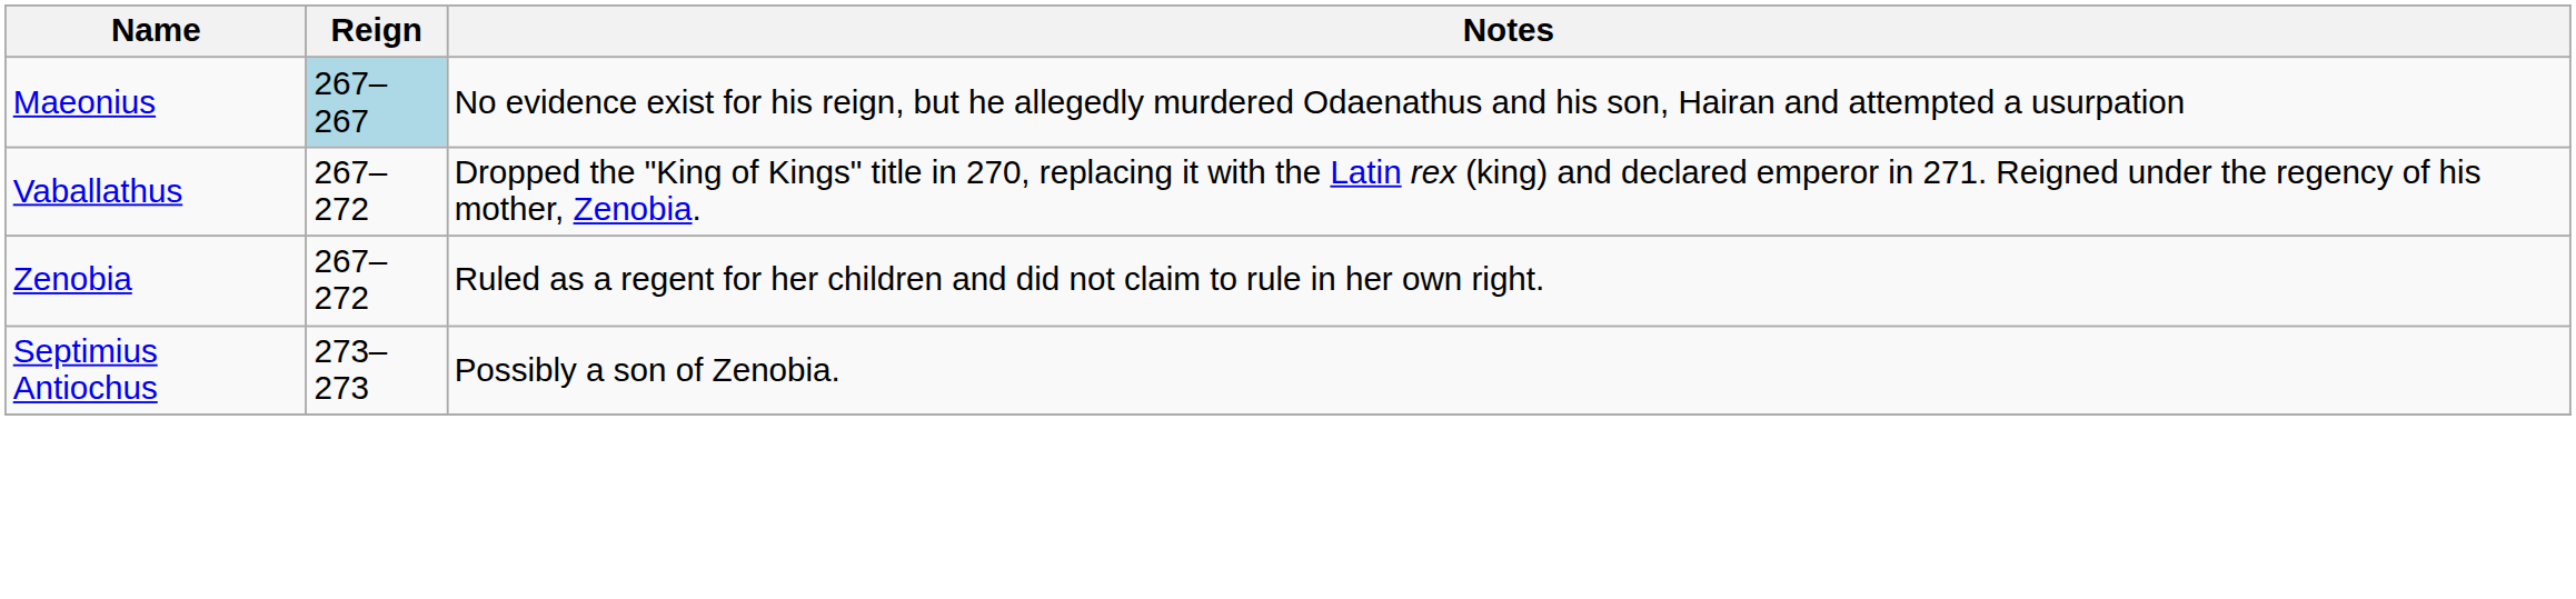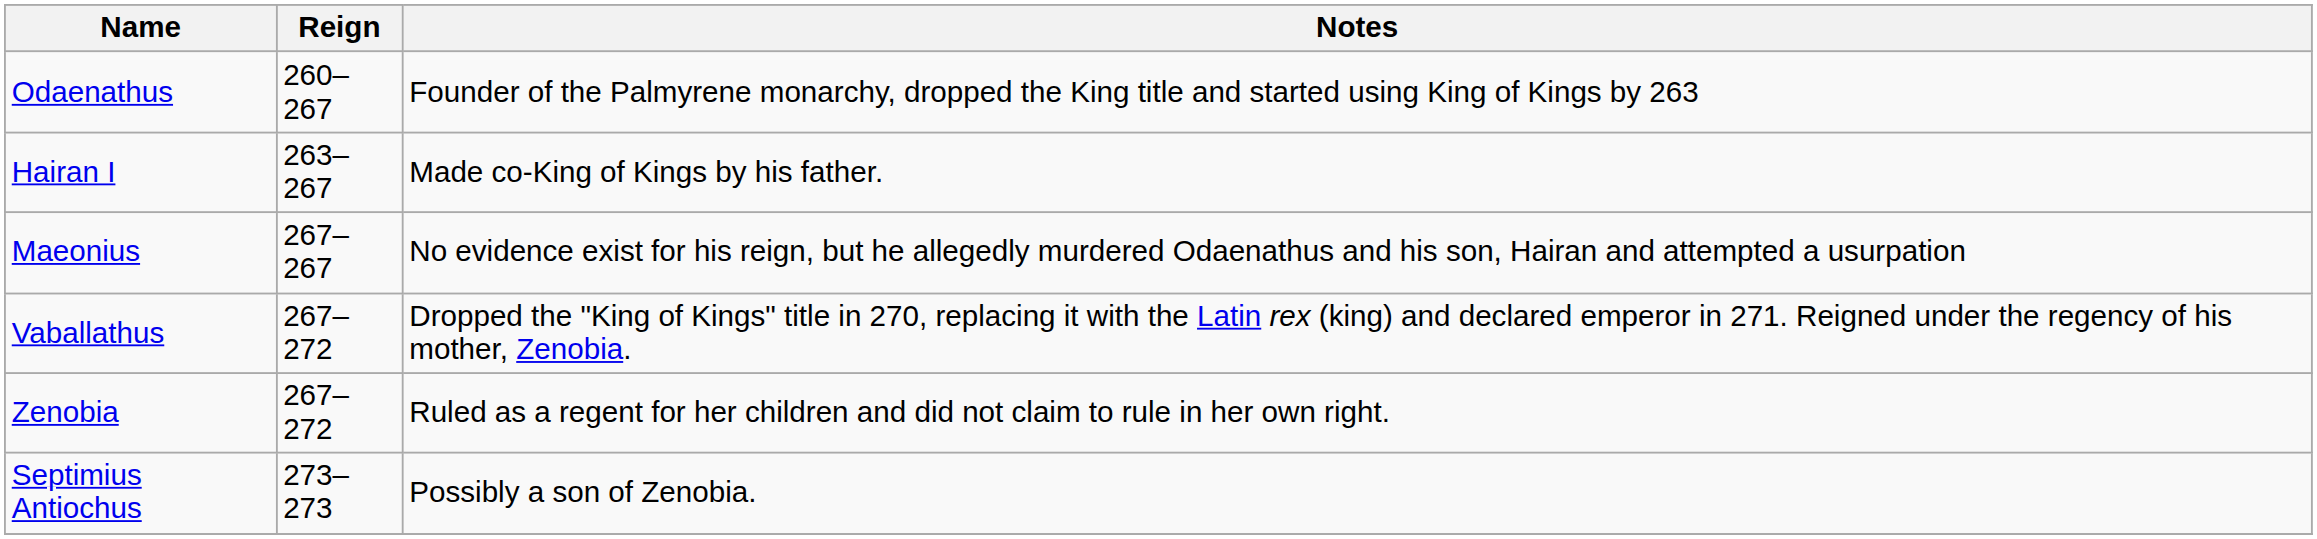+ row: Odaenathus | 260–267 | Founder of the Palmyrene monarchy, dropped the King title and started using King of Kings by 263
+ row: Hairan I | 263–267 | Made co-King of Kings by his father.
Maeonius | Reign: lightblue background -> no background
